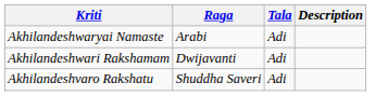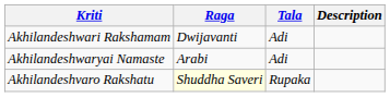rows swapped: Akhilandeshwari Rakshamam <-> Akhilandeshwaryai Namaste
Akhilandeshvaro Rakshatu | Raga: no background -> lightyellow background
Akhilandeshvaro Rakshatu | Tala: Adi -> Rupaka
